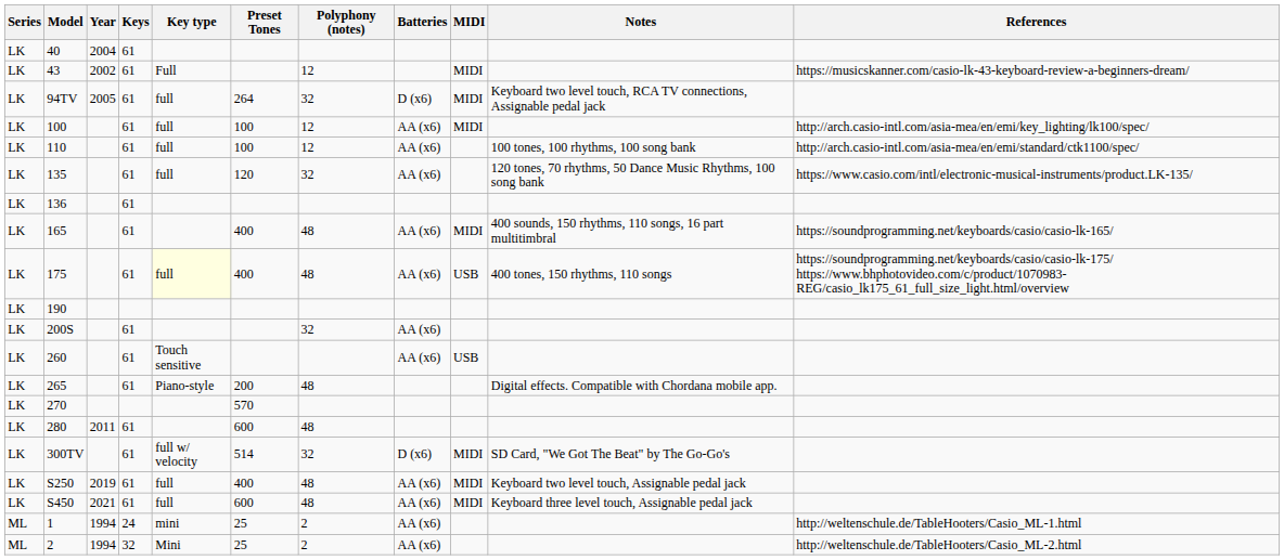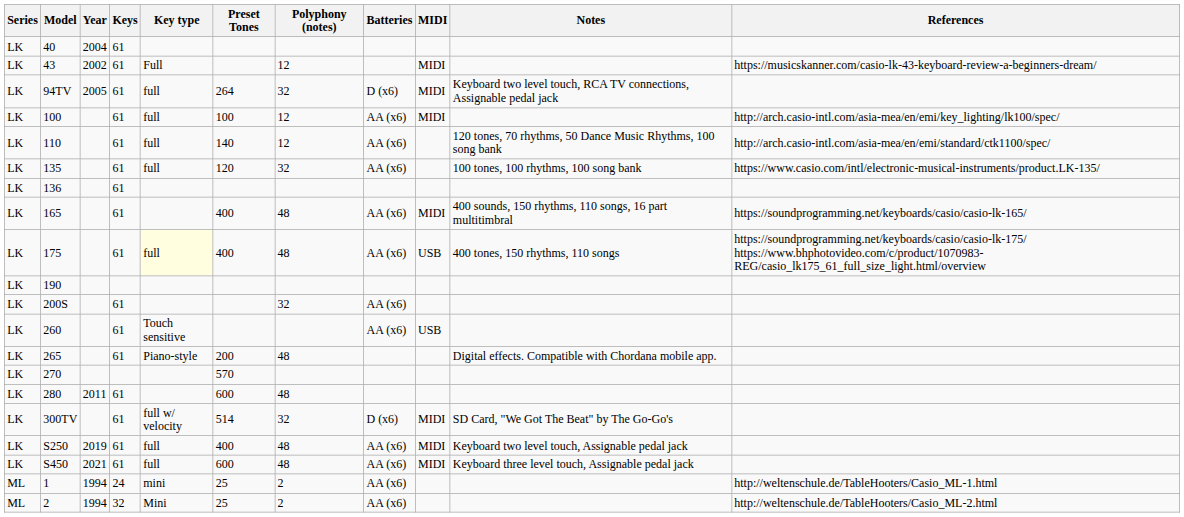110 | Preset Tones: 100 -> 140
110 | Notes: 100 tones, 100 rhythms, 100 song bank -> 120 tones, 70 rhythms, 50 Dance Music Rhythms, 100 song bank
135 | Notes: 120 tones, 70 rhythms, 50 Dance Music Rhythms, 100 song bank -> 100 tones, 100 rhythms, 100 song bank
